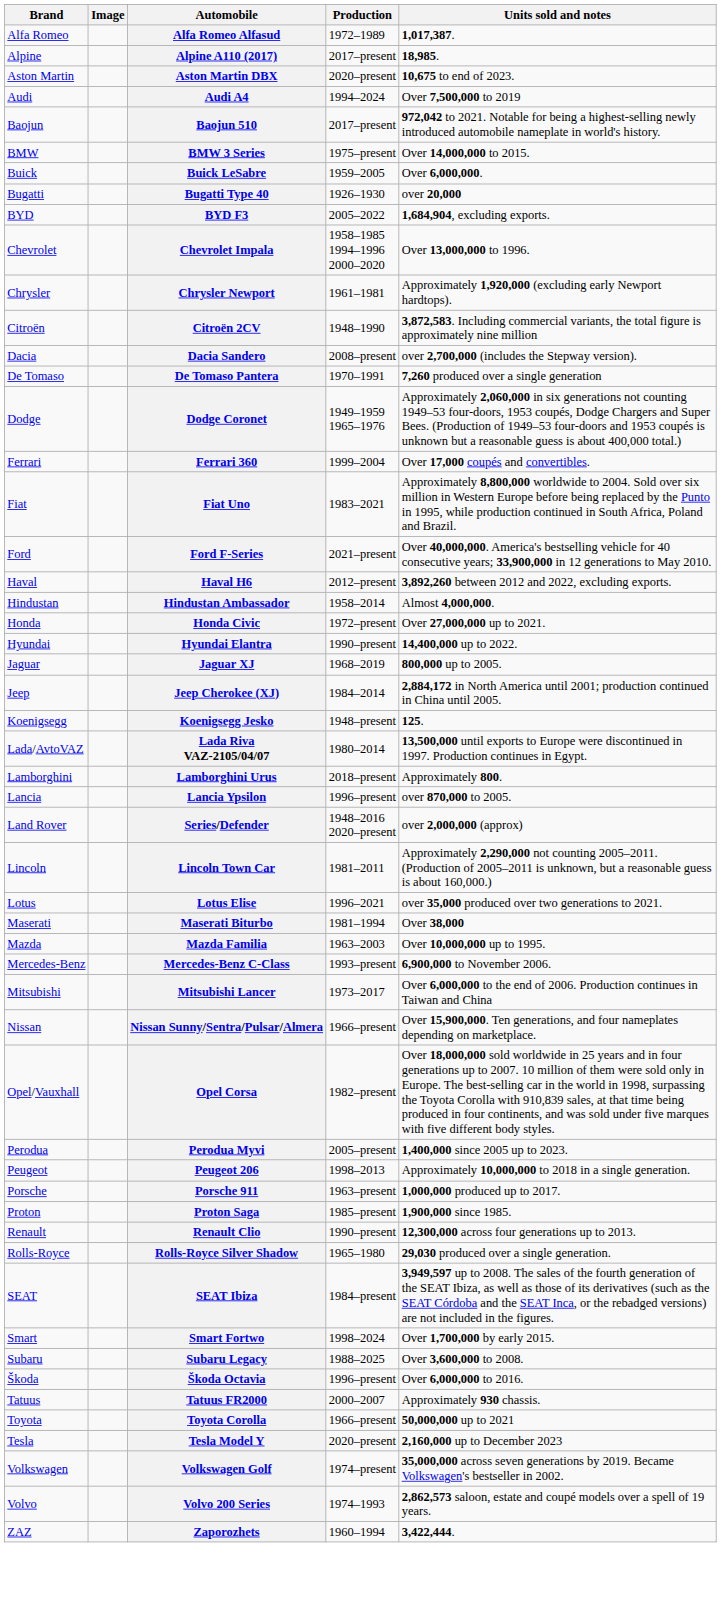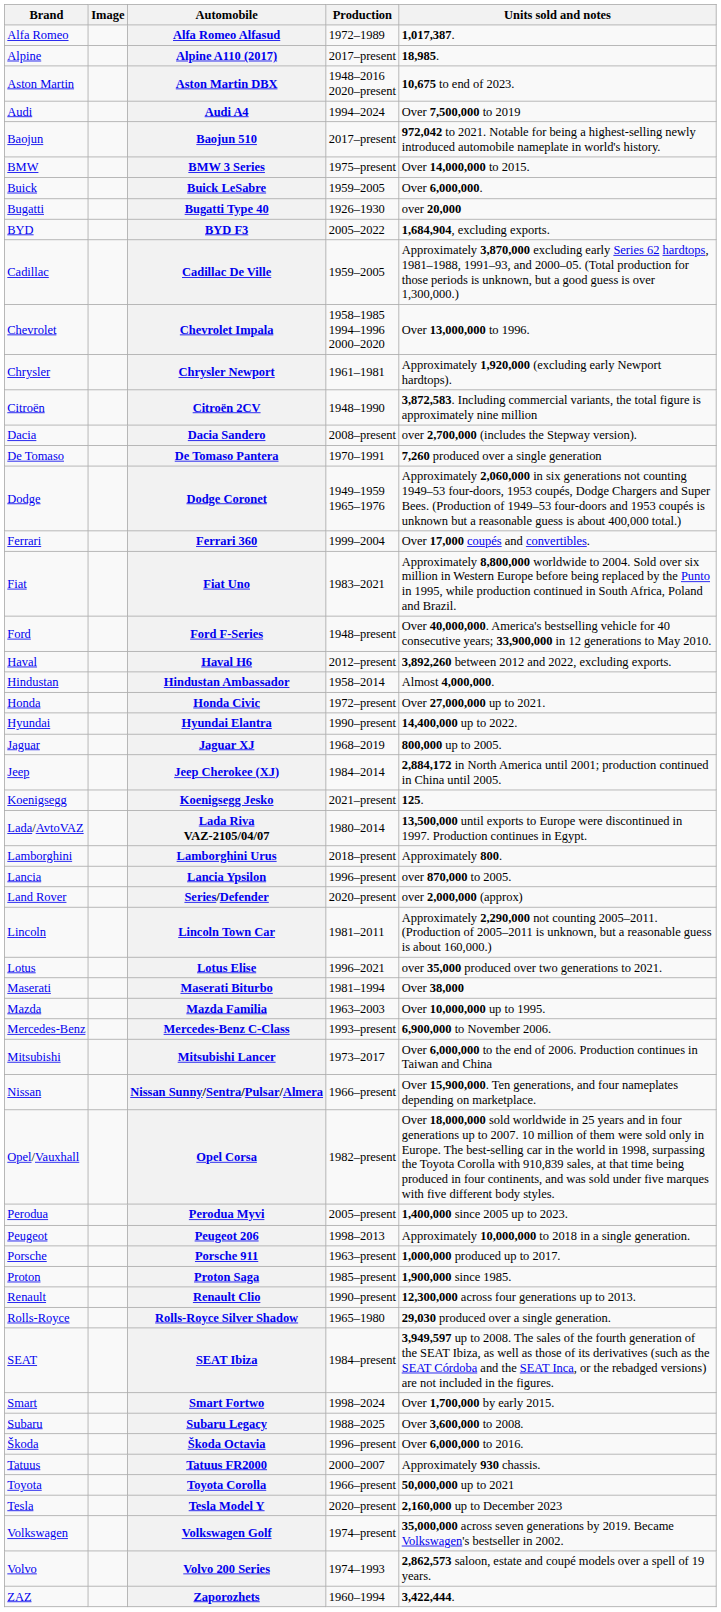Aston Martin DBX | Production: 2020–present -> 1948–2016 2020–present
+ row: Cadillac | Cadillac De Ville | 1959–2005 | Approximately 3,870,000 excluding early Series 62 hardtops, 1981–1988, 1991–93, and 2000–05. (Total production for those periods is unknown, but a good guess is over 1,300,000.)
Ford F-Series | Production: 2021–present -> 1948–present
Koenigsegg Jesko | Production: 1948–present -> 2021–present
Series/Defender | Production: 1948–2016 2020–present -> 2020–present
